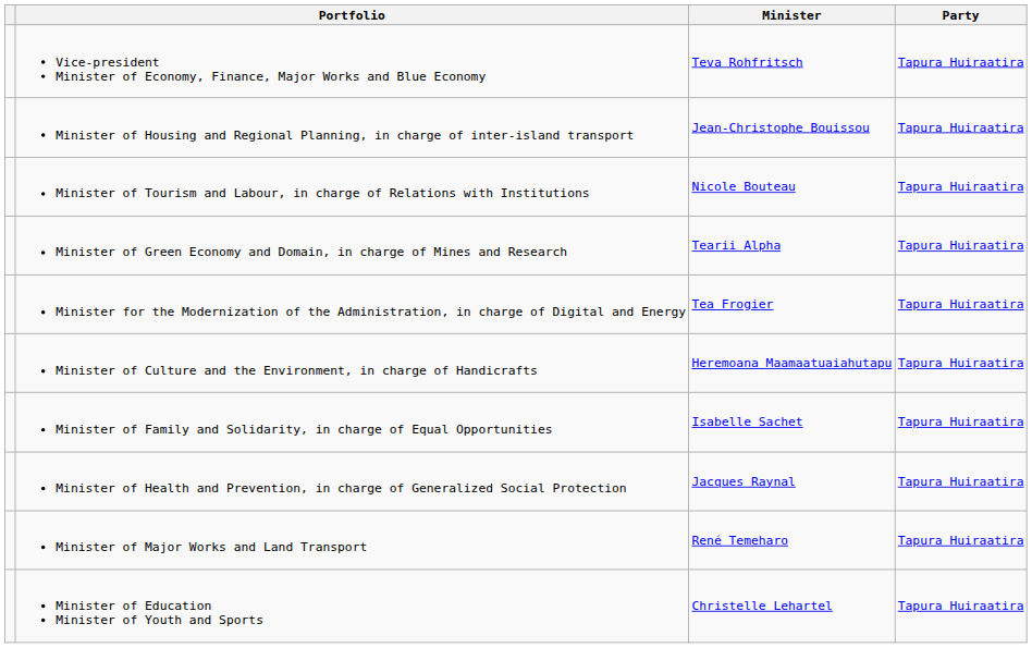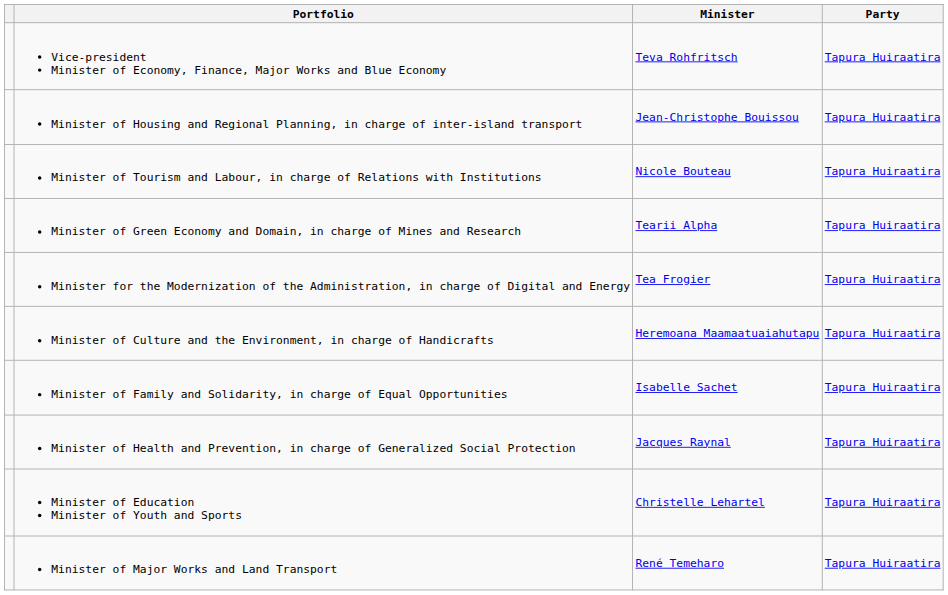rows swapped: Minister of Education Minister of Youth and Sports <-> Minister of Major Works and Land Transport
